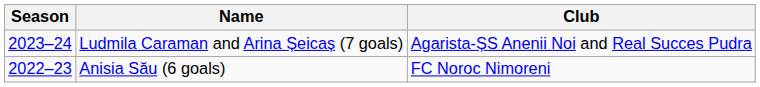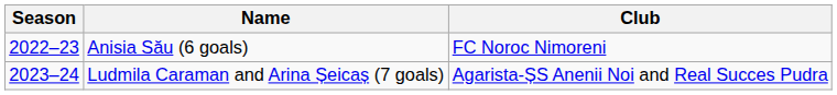rows swapped: Anisia Său (6 goals) <-> Ludmila Caraman and Arina Șeicaș (7 goals)
